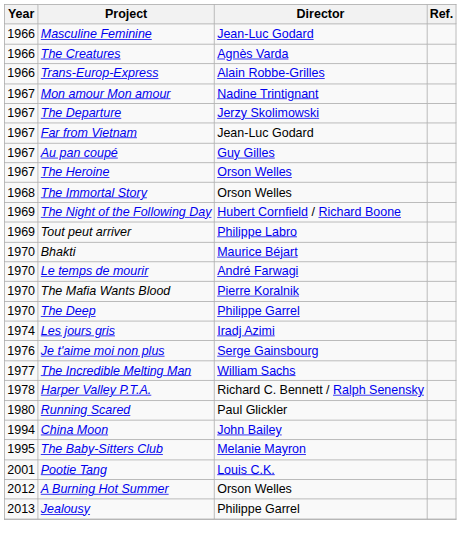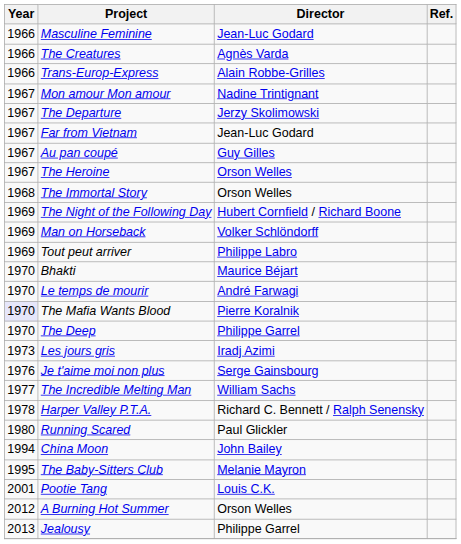+ row: 1969 | Man on Horseback | Volker Schlöndorff
The Mafia Wants Blood | Year: no background -> lavender background
Les jours gris | Year: 1974 -> 1973
